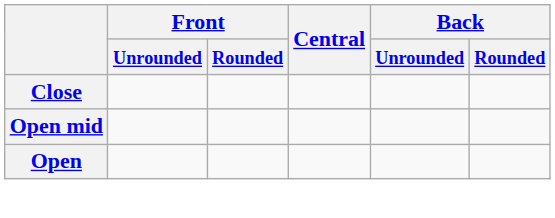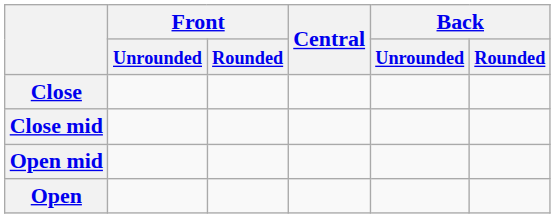+ row: Close mid
